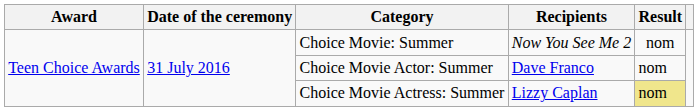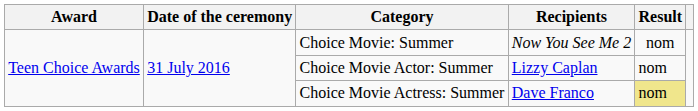Choice Movie Actor: Summer | Recipients: Dave Franco -> Lizzy Caplan
Choice Movie Actress: Summer | Recipients: Lizzy Caplan -> Dave Franco
